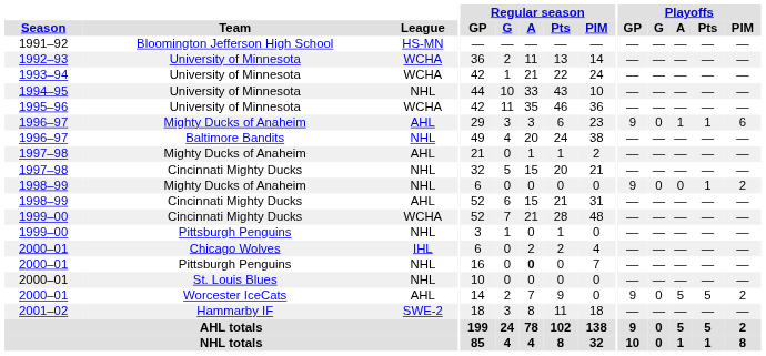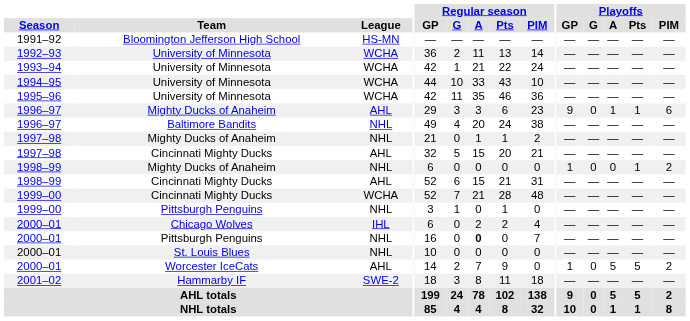1994–95 | League: NHL -> WCHA
1997–98 / Mighty Ducks of Anaheim | League: AHL -> NHL
1997–98 / Cincinnati Mighty Ducks | League: NHL -> AHL
1998–99 / Mighty Ducks of Anaheim | Playoffs / GP: 9 -> 1
2000–01 / Worcester IceCats | Playoffs / GP: 9 -> 1
